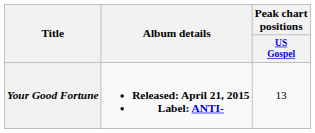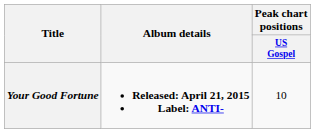Your Good Fortune | Peak chart positions / US Gospel: 13 -> 10
